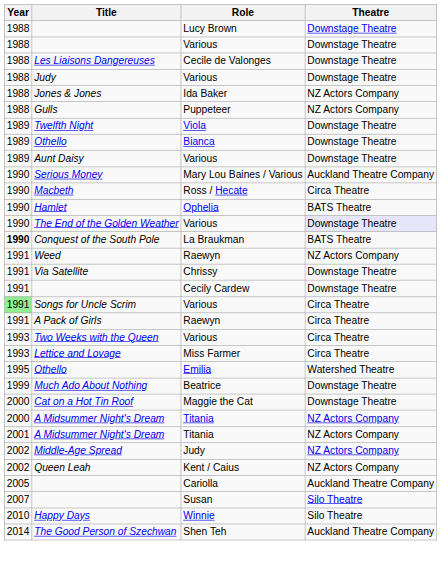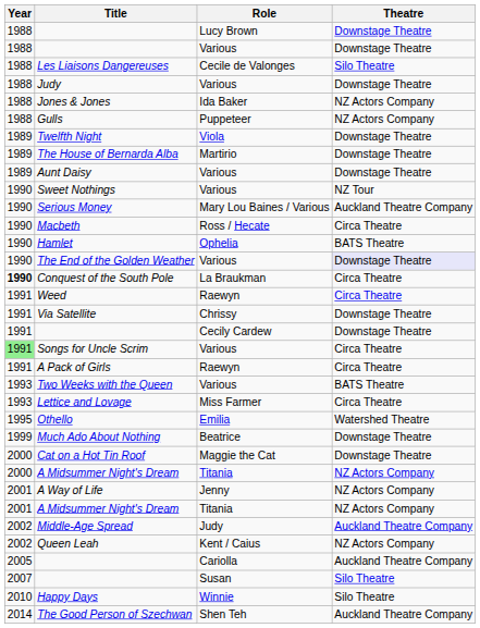Les Liaisons Dangereuses | Theatre: Downstage Theatre -> Silo Theatre
+ row: 1989 | The House of Bernarda Alba | Martirio | Downstage Theatre
- row: 1989 | Othello | Bianca | Downstage Theatre
+ row: 1990 | Sweet Nothings | Various | NZ Tour
Conquest of the South Pole | Theatre: BATS Theatre -> Circa Theatre
Weed | Theatre: NZ Actors Company -> Circa Theatre
Two Weeks with the Queen | Theatre: Circa Theatre -> BATS Theatre
+ row: 2001 | A Way of Life | Jenny | NZ Actors Company
Middle-Age Spread | Theatre: NZ Actors Company -> Auckland Theatre Company
